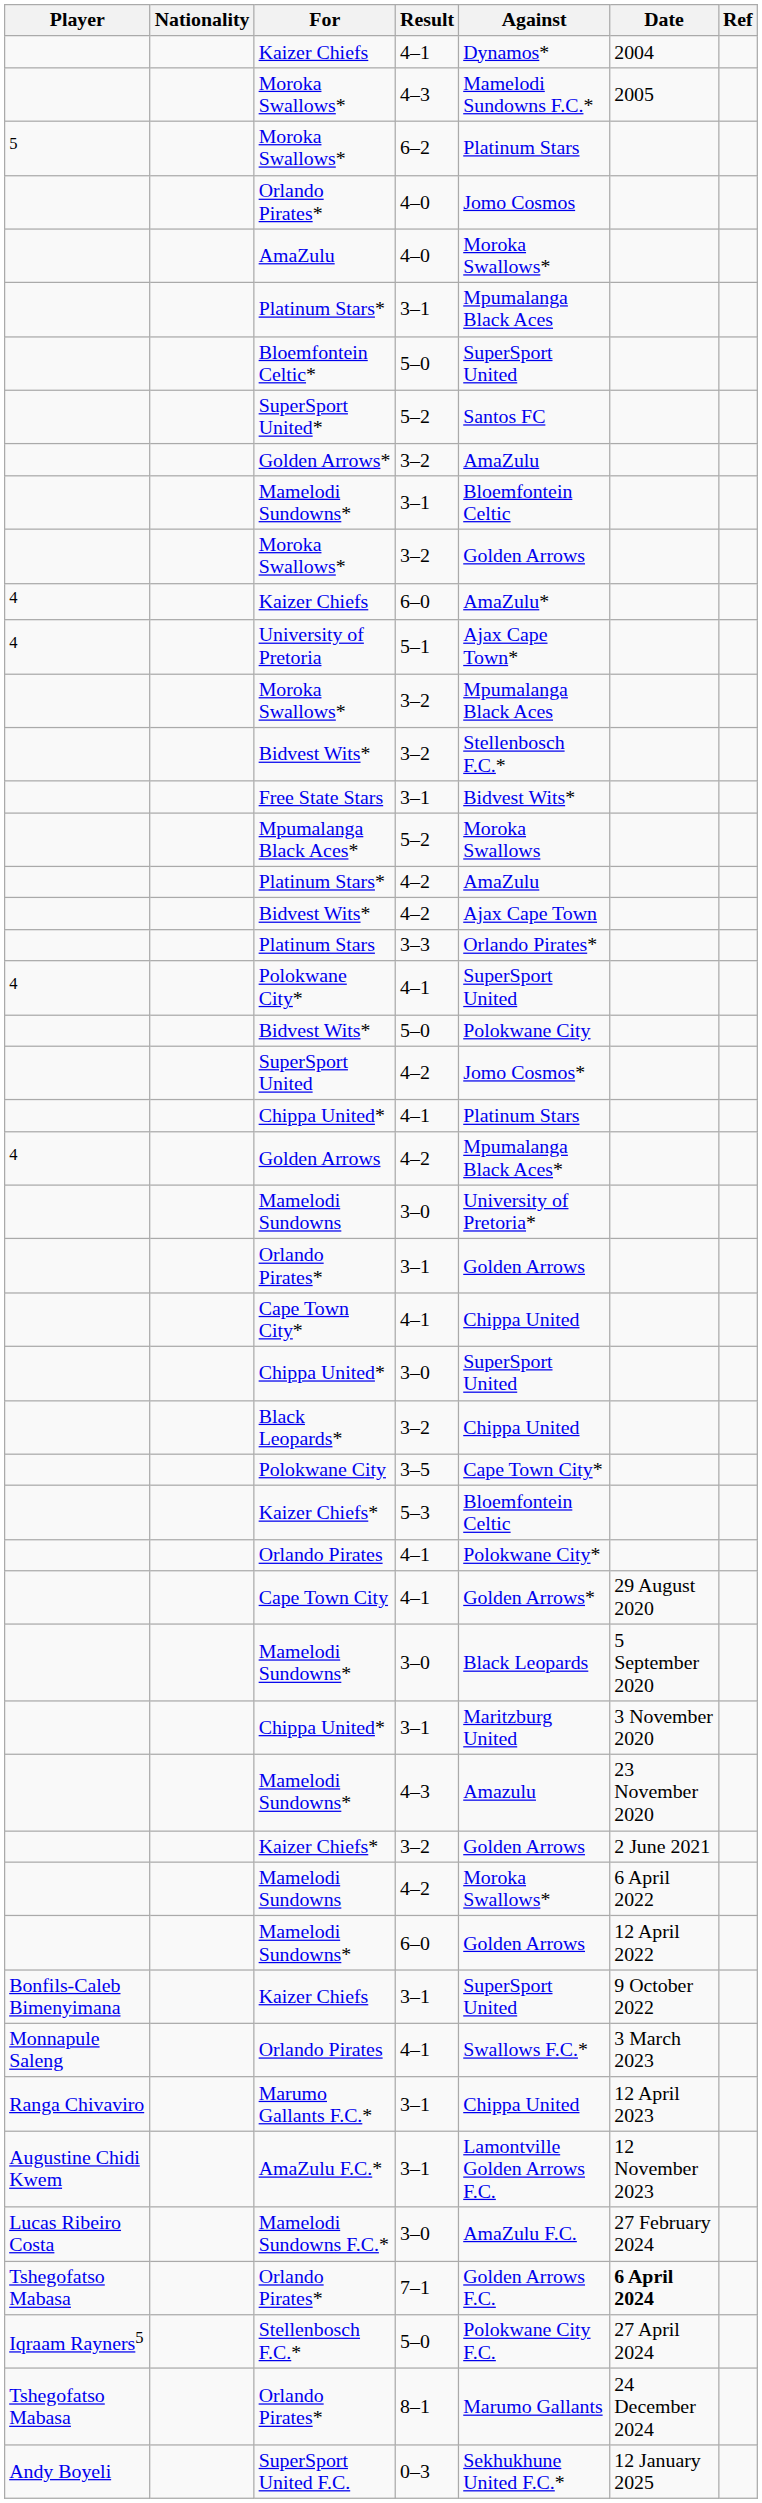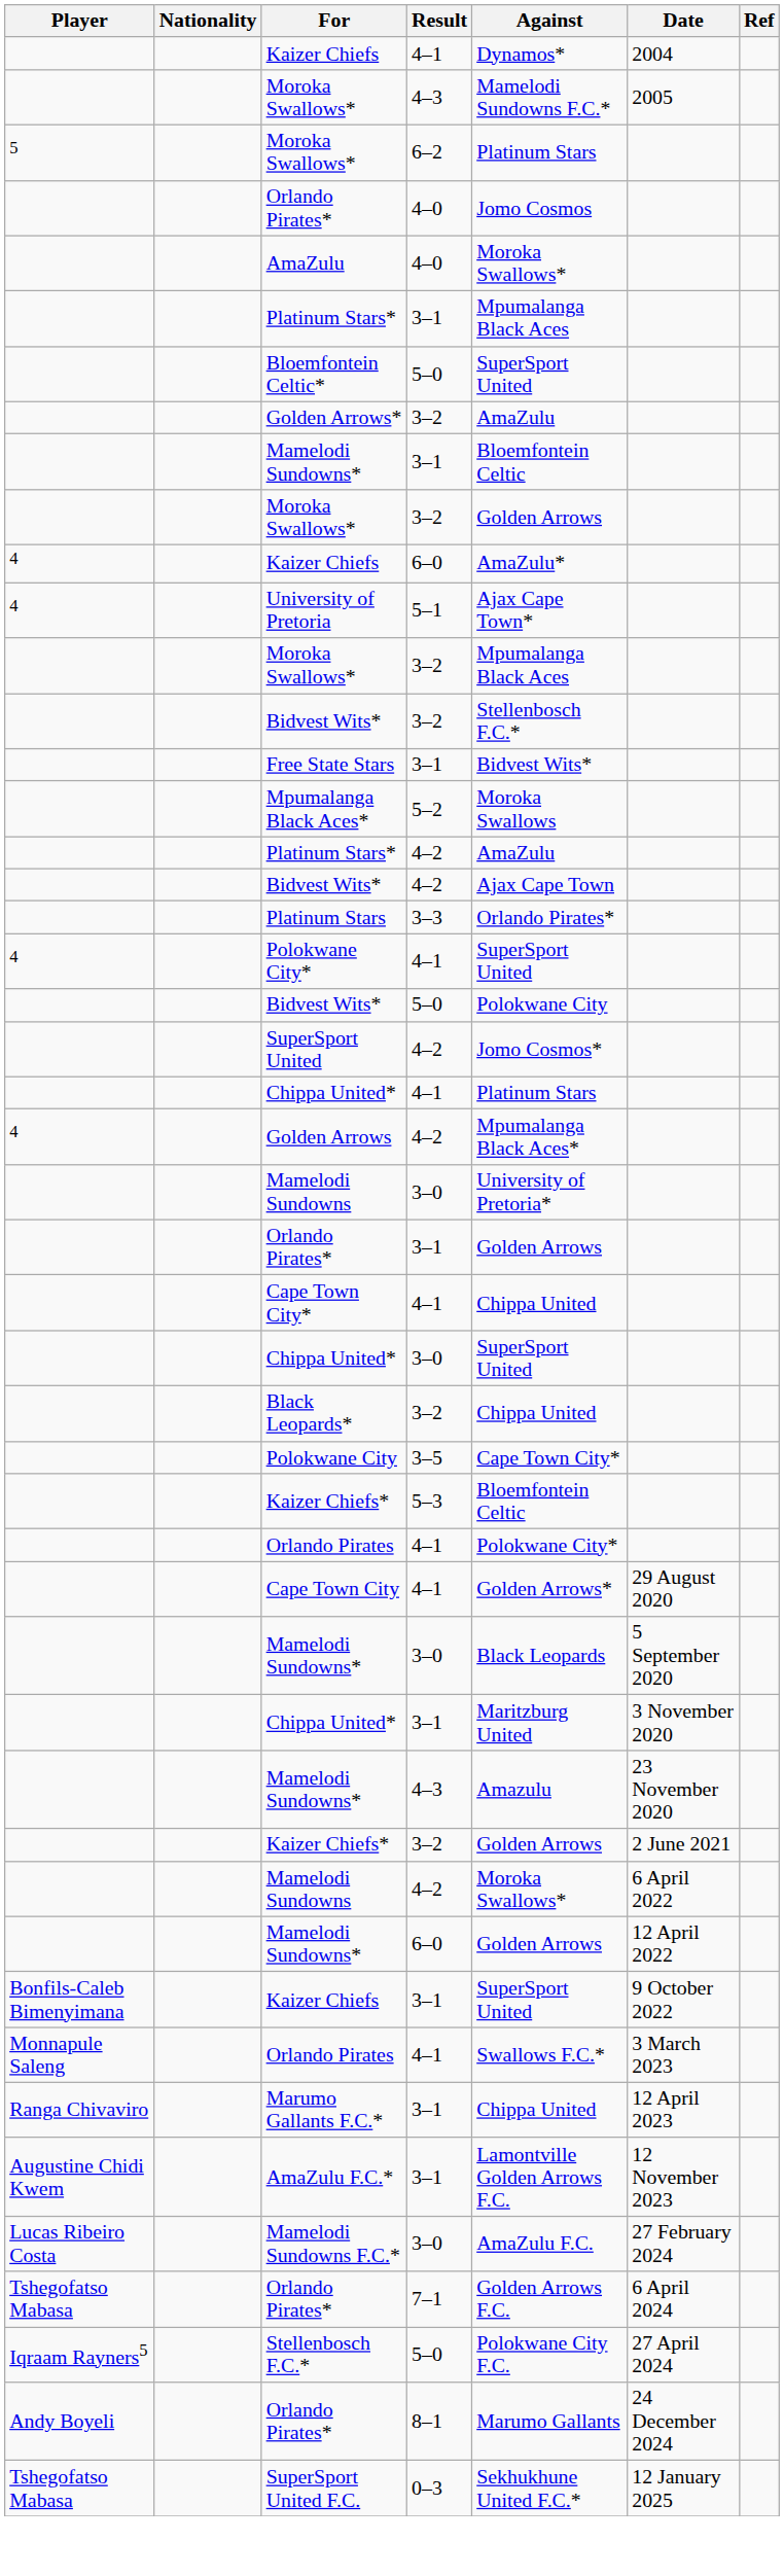- row: SuperSport United* | 5–2 | Santos FC
Orlando Pirates* / 7–1 | Date: bold -> normal
Orlando Pirates* / 8–1 | Player: Tshegofatso Mabasa -> Andy Boyeli
SuperSport United F.C. | Player: Andy Boyeli -> Tshegofatso Mabasa
